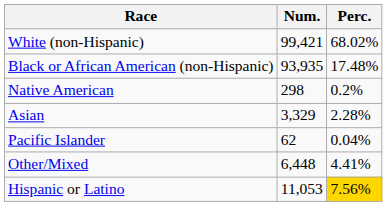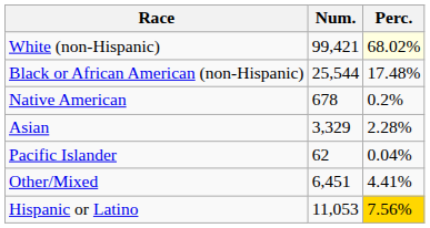White (non-Hispanic) | Perc.: no background -> lightyellow background
Black or African American (non-Hispanic) | Num.: 93,935 -> 25,544
Native American | Num.: 298 -> 678
Other/Mixed | Num.: 6,448 -> 6,451
